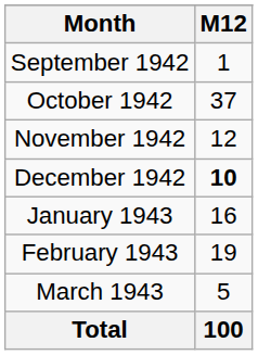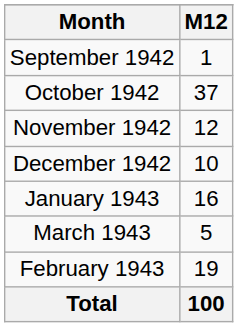December 1942 | M12: bold -> normal
rows swapped: February 1943 <-> March 1943
